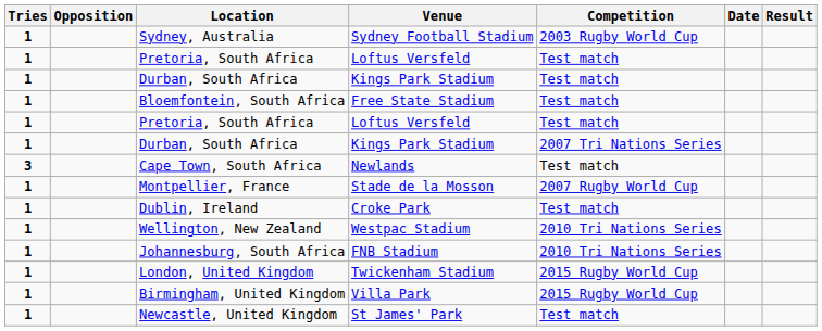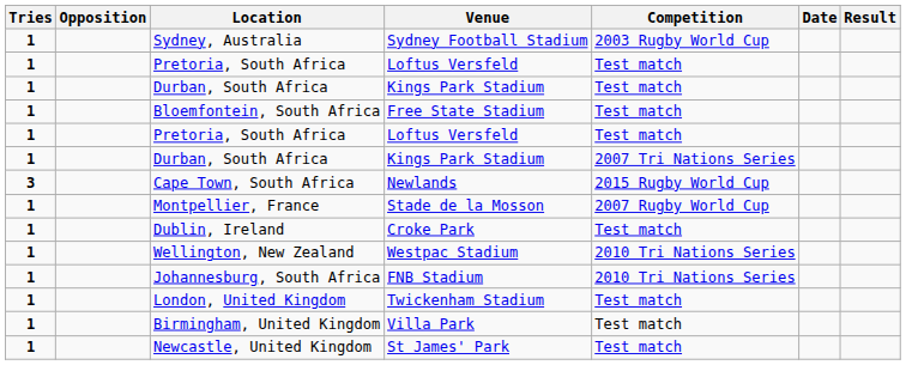Cape Town, South Africa | Competition: Test match -> 2015 Rugby World Cup
London, United Kingdom | Competition: 2015 Rugby World Cup -> Test match
Birmingham, United Kingdom | Competition: 2015 Rugby World Cup -> Test match
